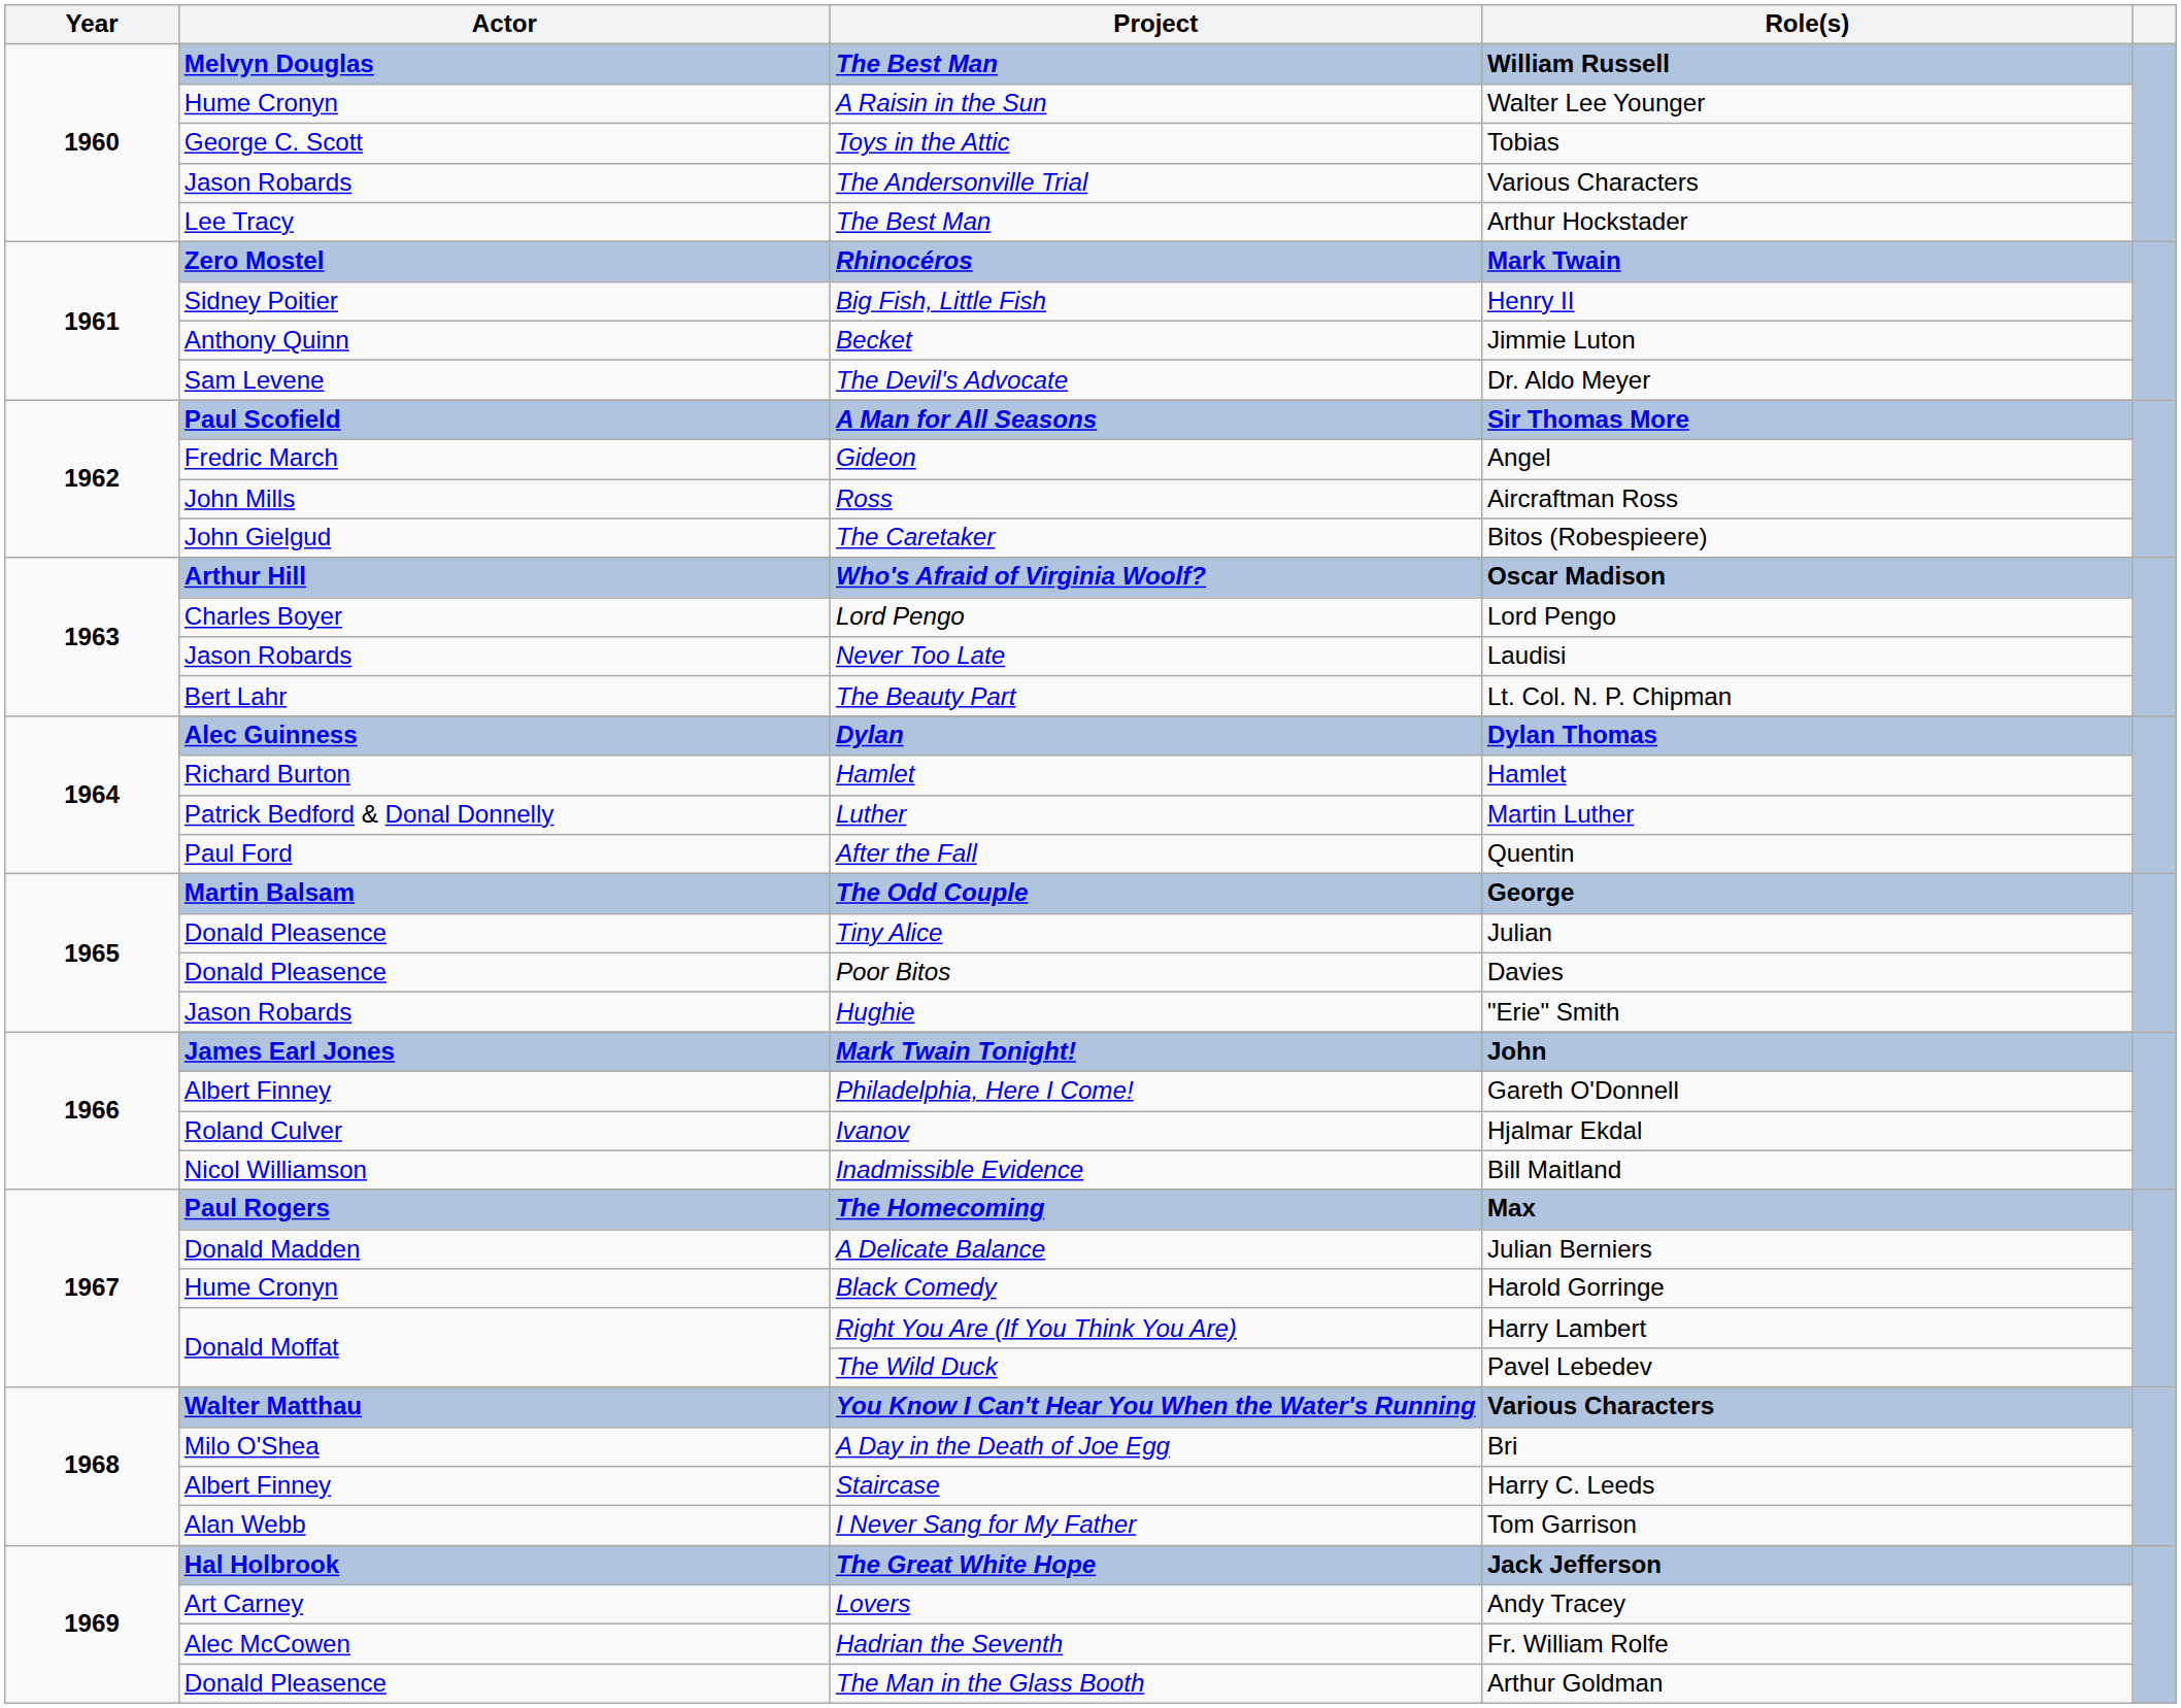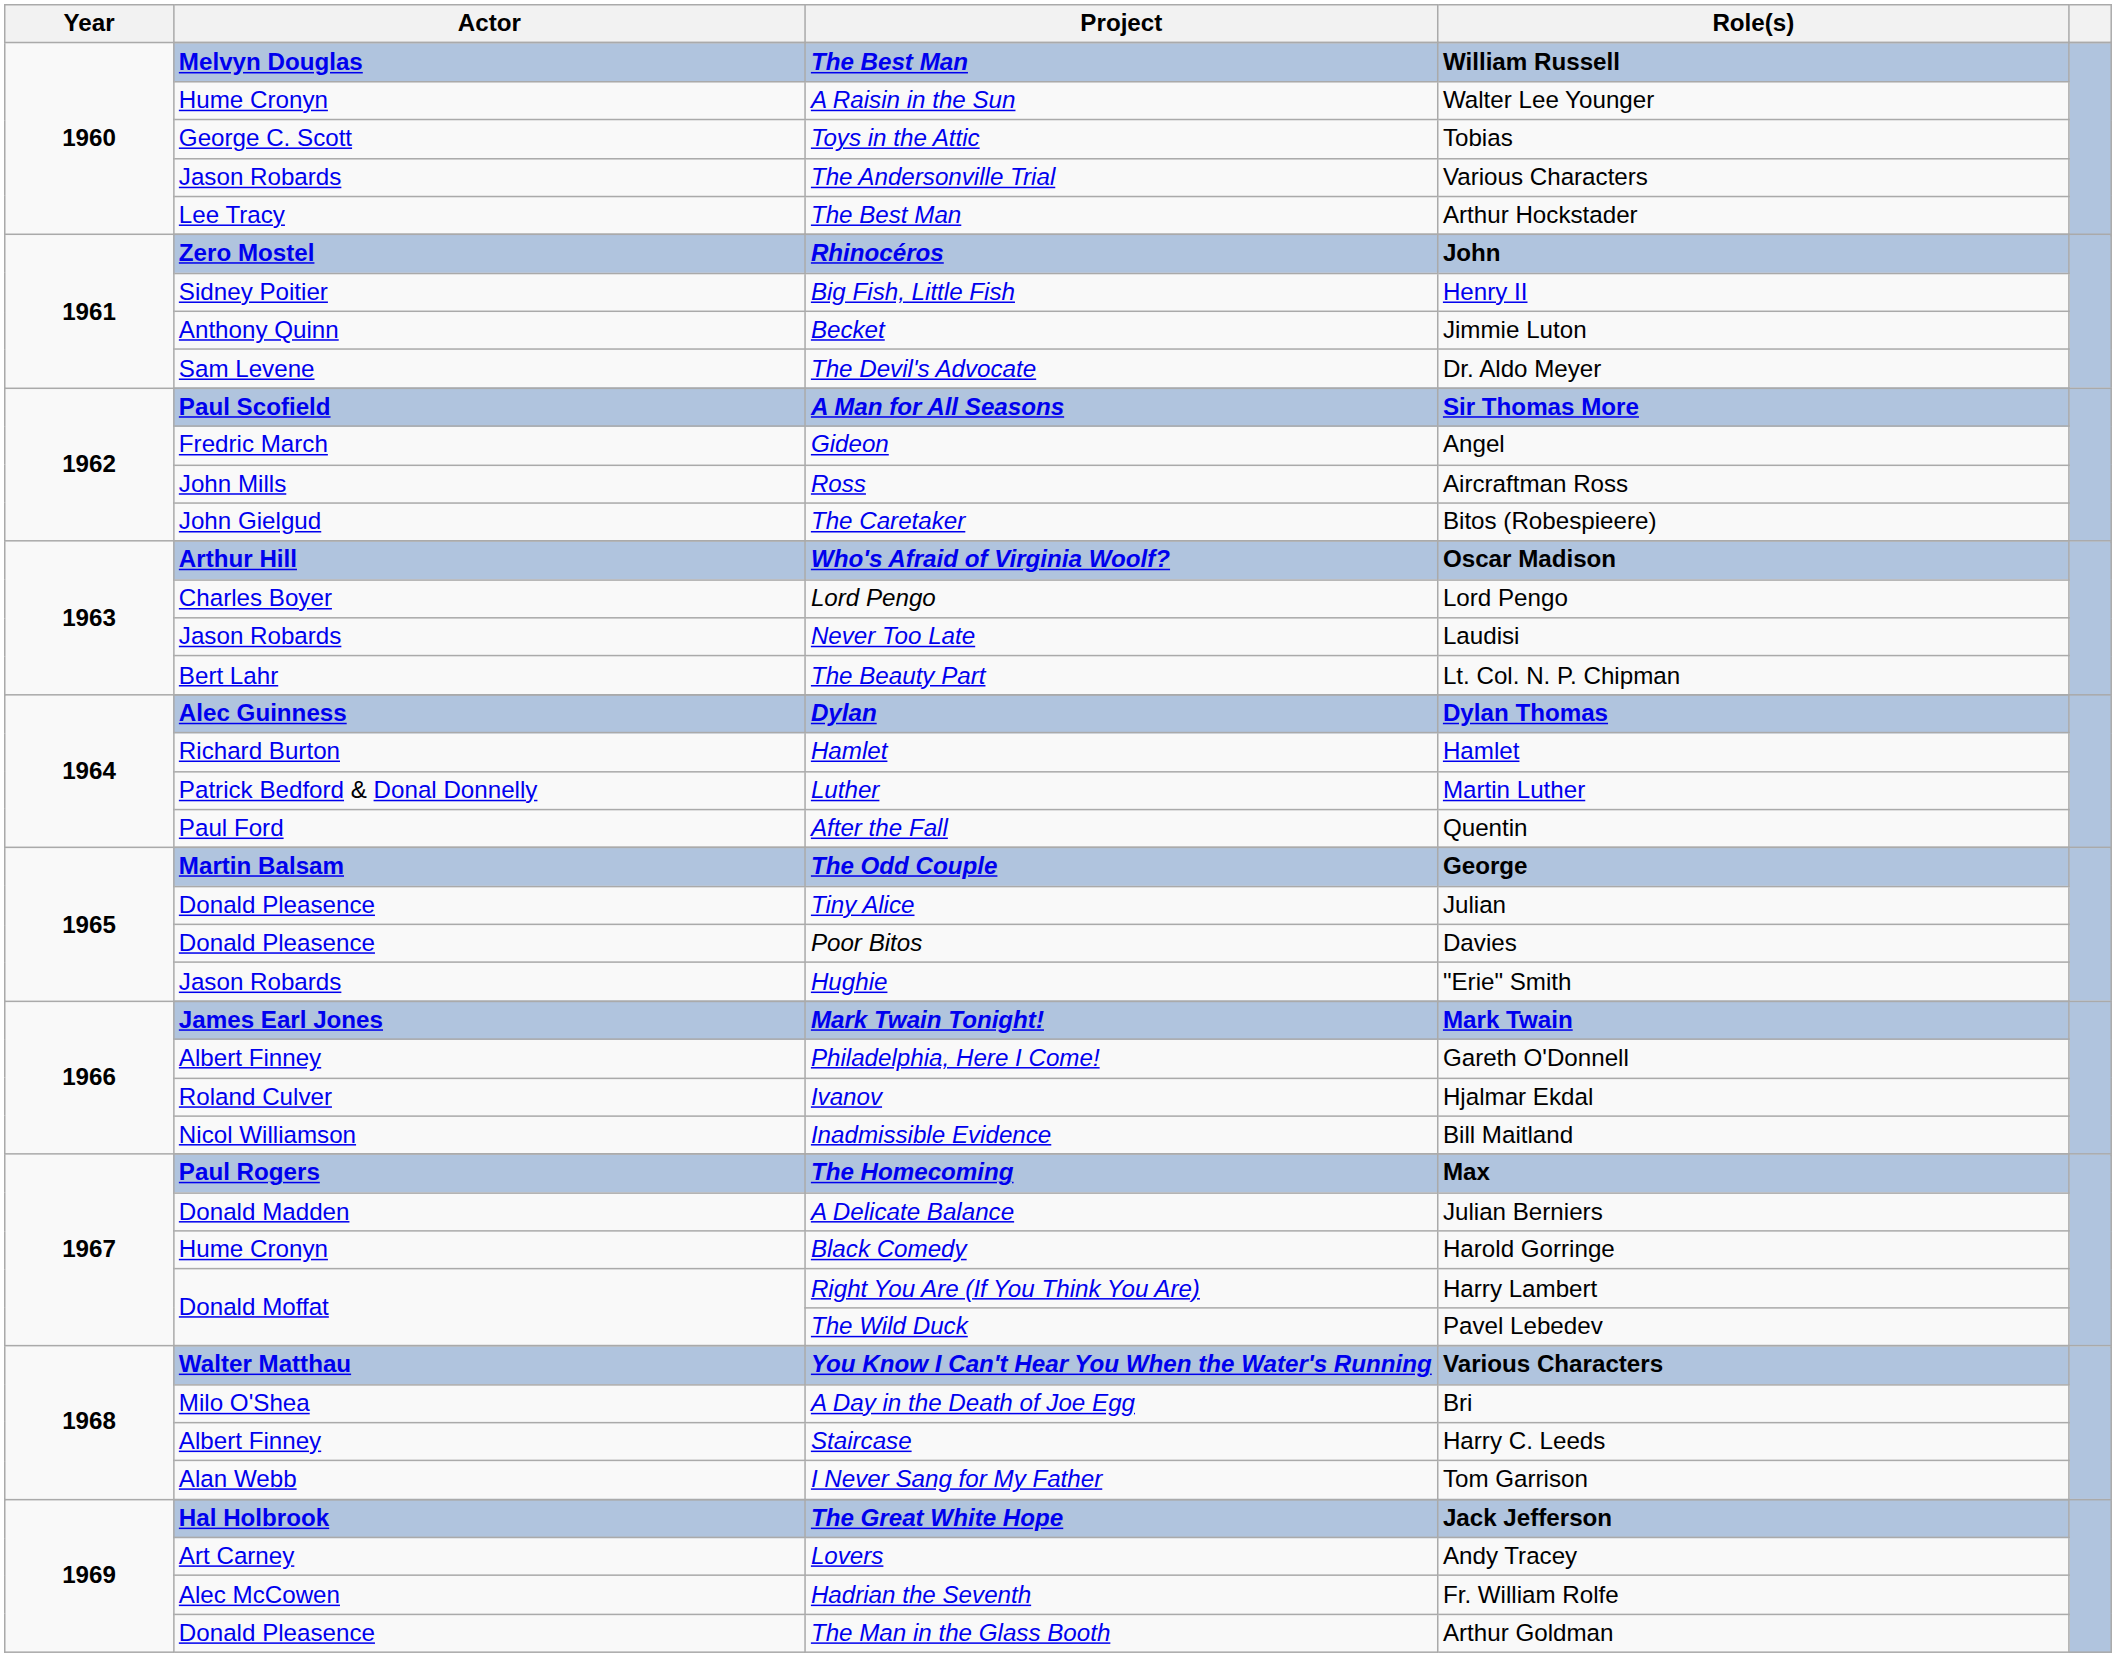Rhinocéros | Role(s): Mark Twain -> John
Mark Twain Tonight! | Role(s): John -> Mark Twain
